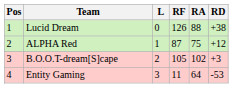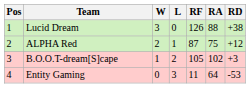+ column: W | 3 | 2 | 1 | 0
